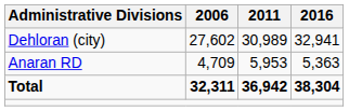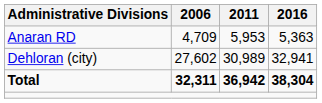rows swapped: Anaran RD <-> Dehloran (city)
